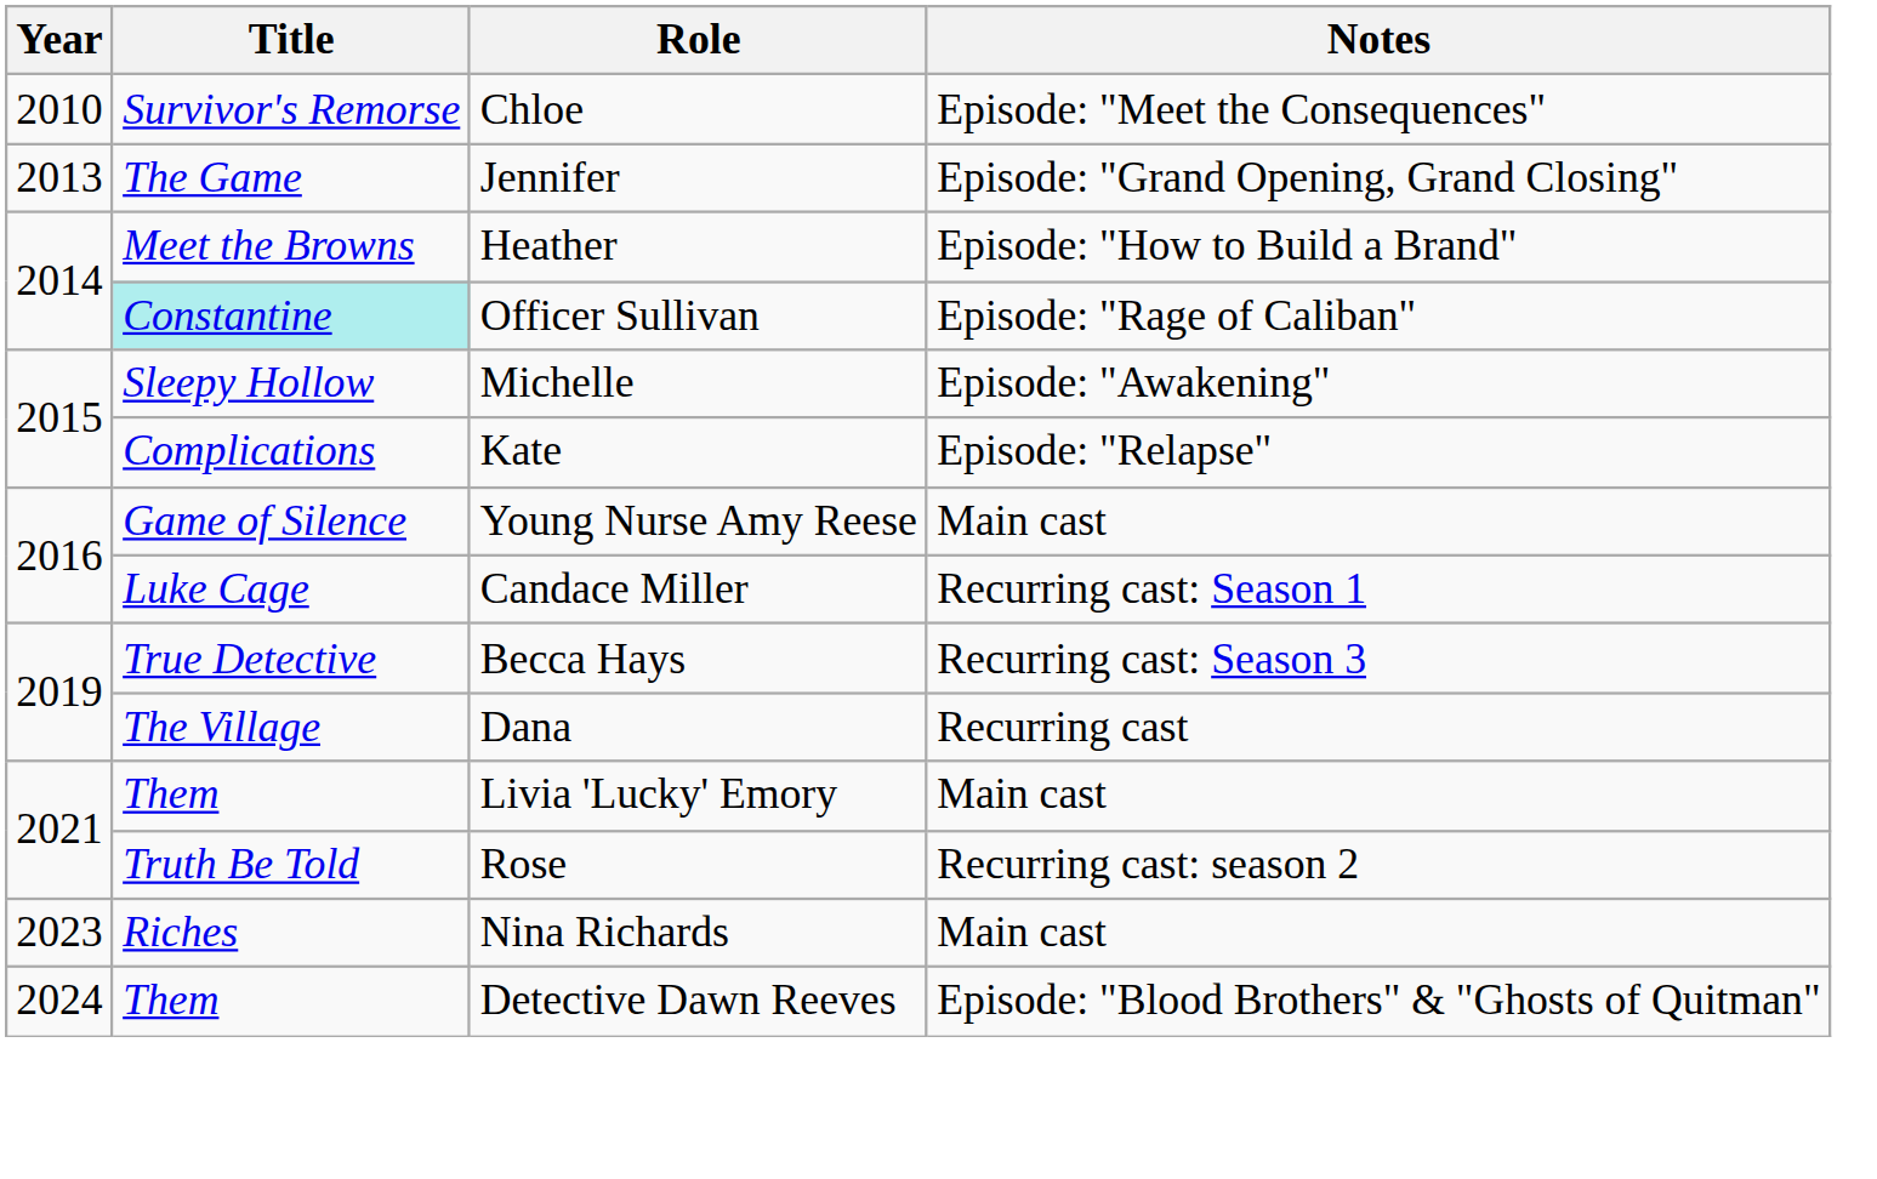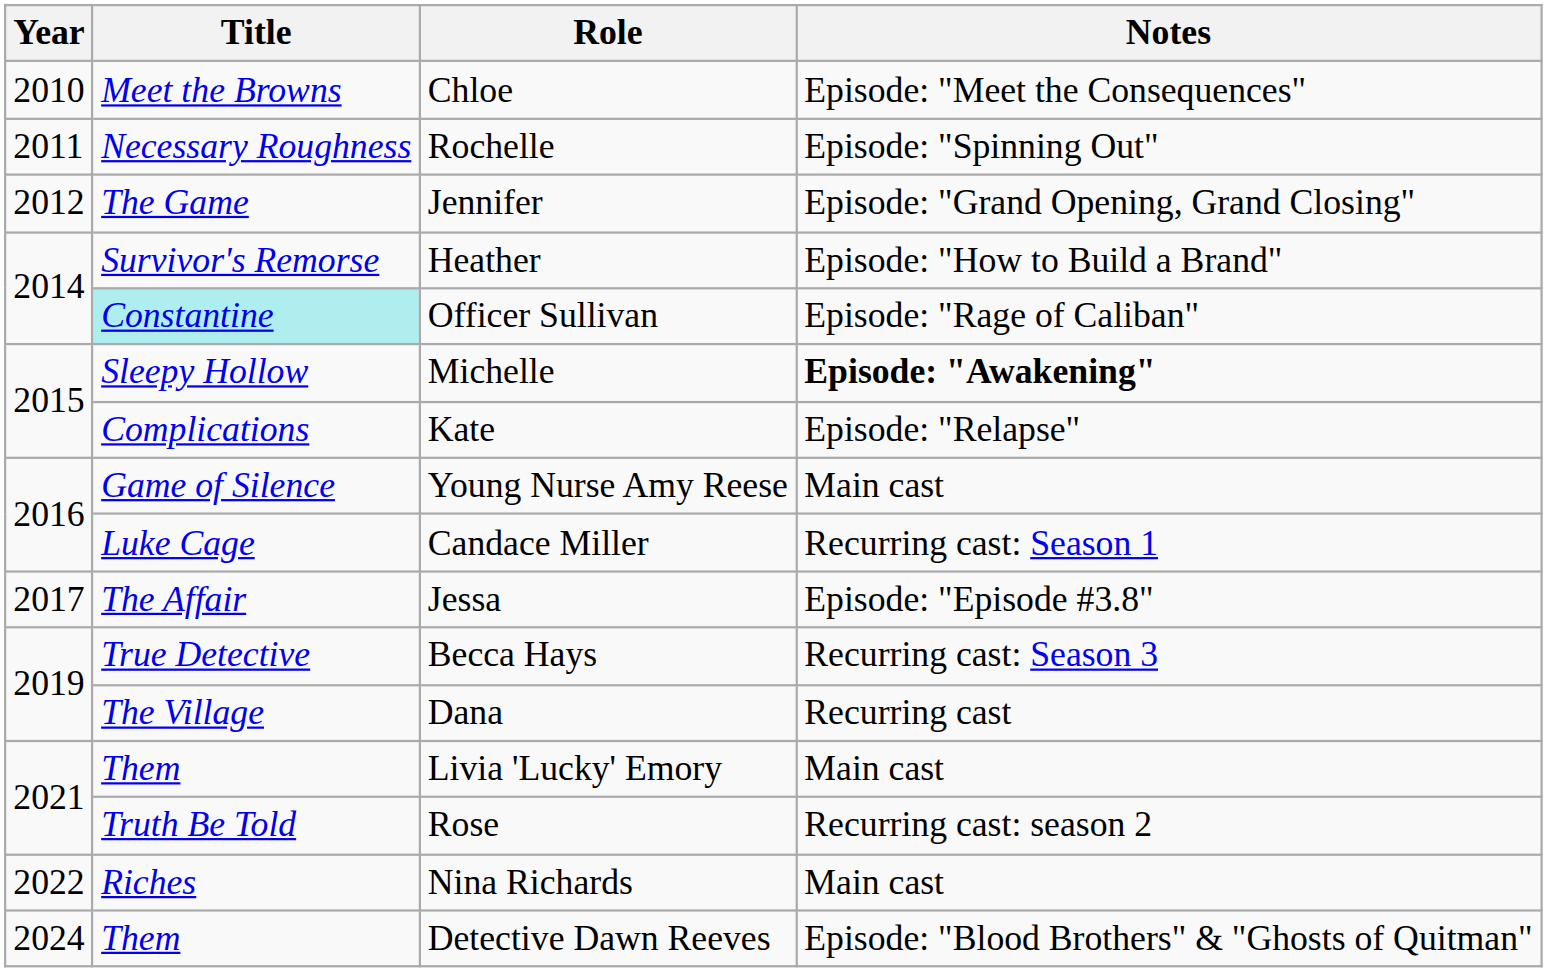Chloe | Title: Survivor's Remorse -> Meet the Browns
+ row: 2011 | Necessary Roughness | Rochelle | Episode: "Spinning Out"
Jennifer | Year: 2013 -> 2012
Heather | Title: Meet the Browns -> Survivor's Remorse
Michelle | Notes: normal -> bold
+ row: 2017 | The Affair | Jessa | Episode: "Episode #3.8"
Nina Richards | Year: 2023 -> 2022
